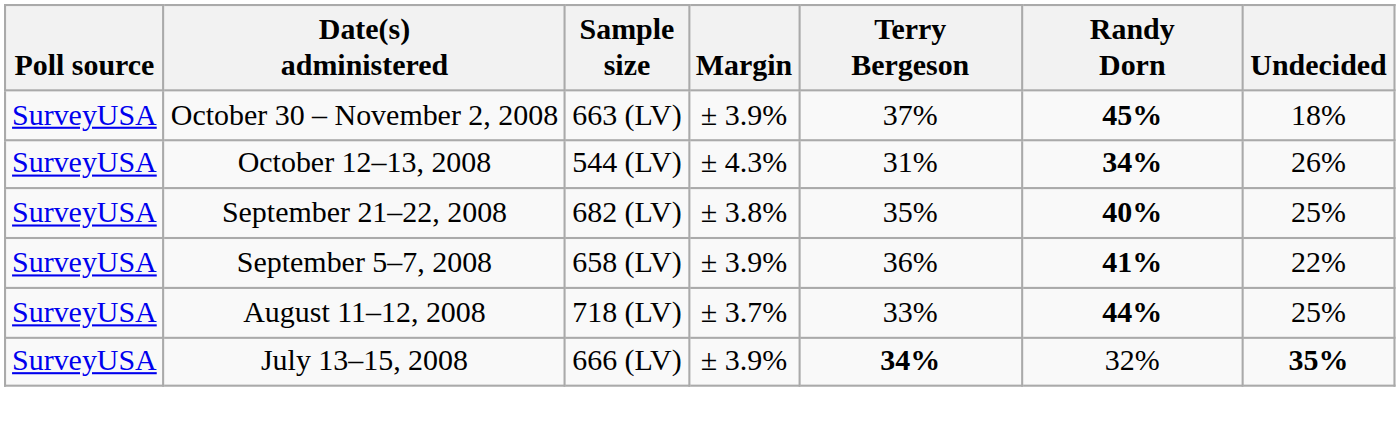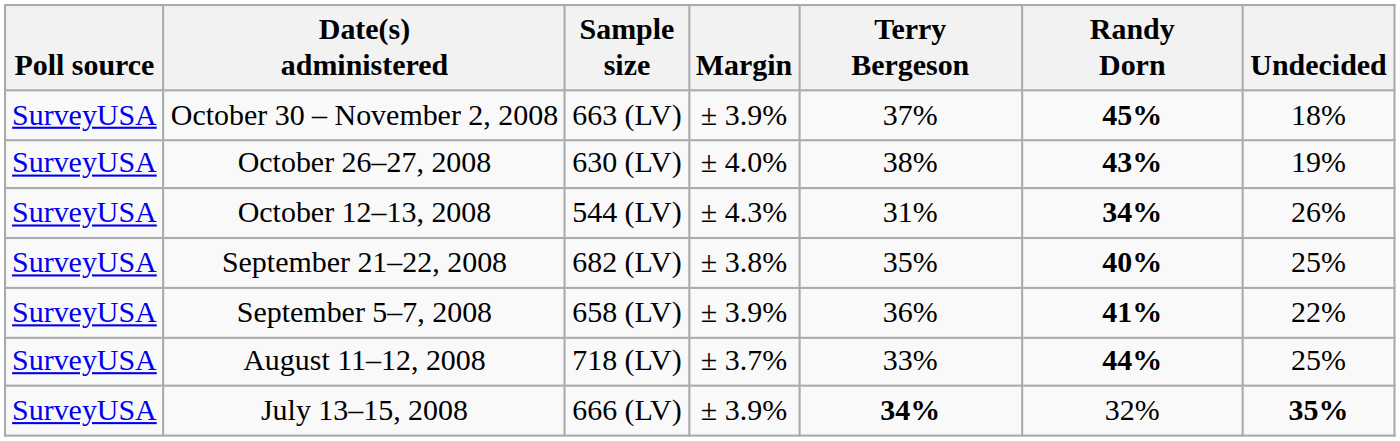+ row: SurveyUSA | October 26–27, 2008 | 630 (LV) | ± 4.0% | 38% | 43% | 19%
